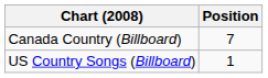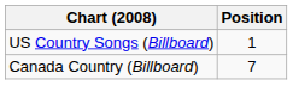rows swapped: US Country Songs (Billboard) <-> Canada Country (Billboard)
